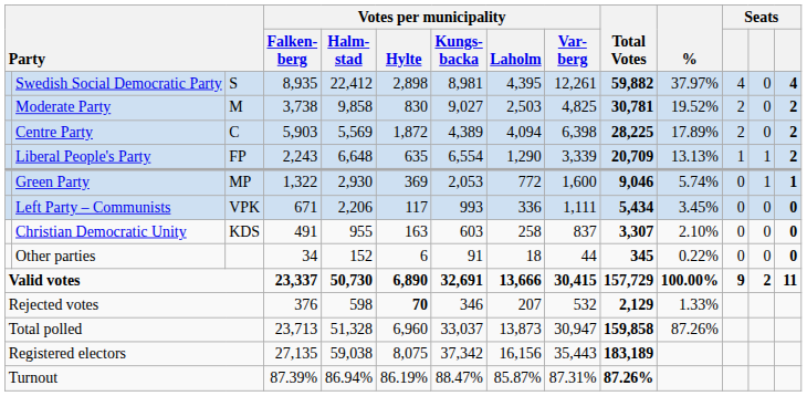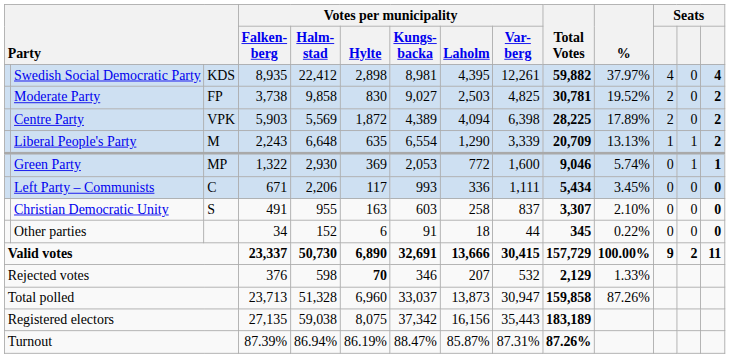Swedish Social Democratic Party | column 3: S -> KDS
Moderate Party | column 3: M -> FP
Centre Party | column 3: C -> VPK
Liberal People's Party | column 3: FP -> M
Left Party – Communists | column 3: VPK -> C
Christian Democratic Unity | column 3: KDS -> S
